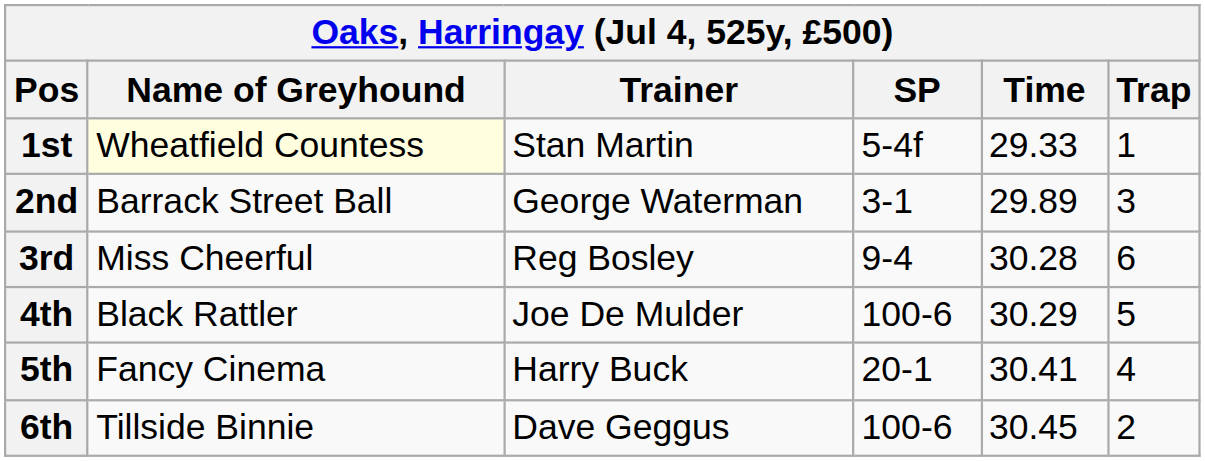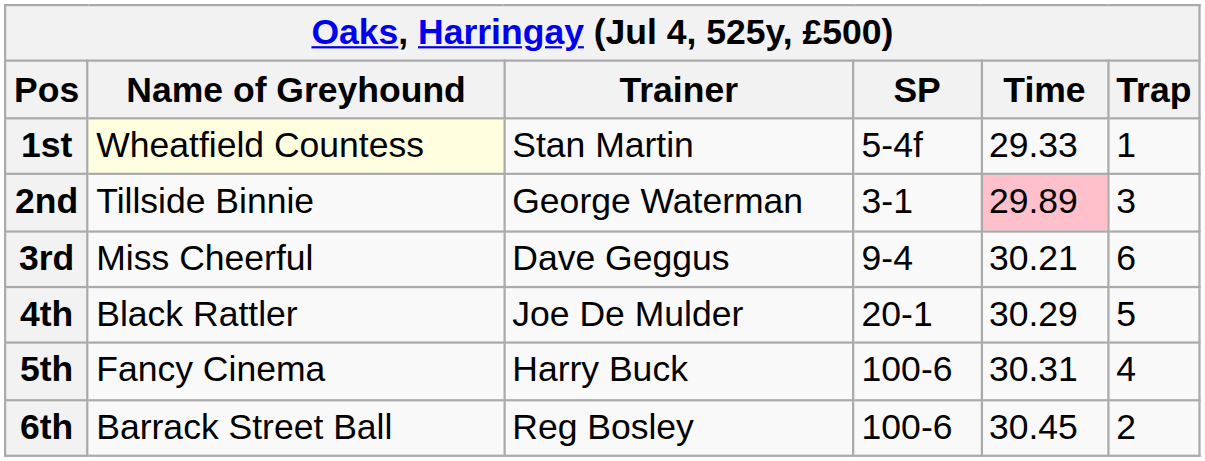2nd | Name of Greyhound: Barrack Street Ball -> Tillside Binnie
2nd | Time: no background -> pink background
3rd | Trainer: Reg Bosley -> Dave Geggus
3rd | Time: 30.28 -> 30.21
4th | SP: 100-6 -> 20-1
5th | SP: 20-1 -> 100-6
5th | Time: 30.41 -> 30.31
6th | Name of Greyhound: Tillside Binnie -> Barrack Street Ball
6th | Trainer: Dave Geggus -> Reg Bosley
